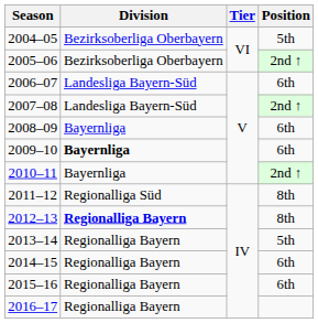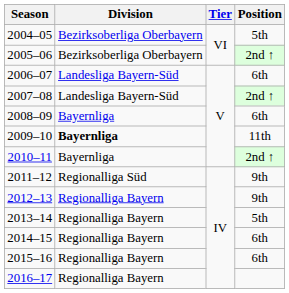2009–10 | Position: 6th -> 11th
2011–12 | Position: 8th -> 9th
2012–13 | Division: bold -> normal
2012–13 | Position: 8th -> 9th
